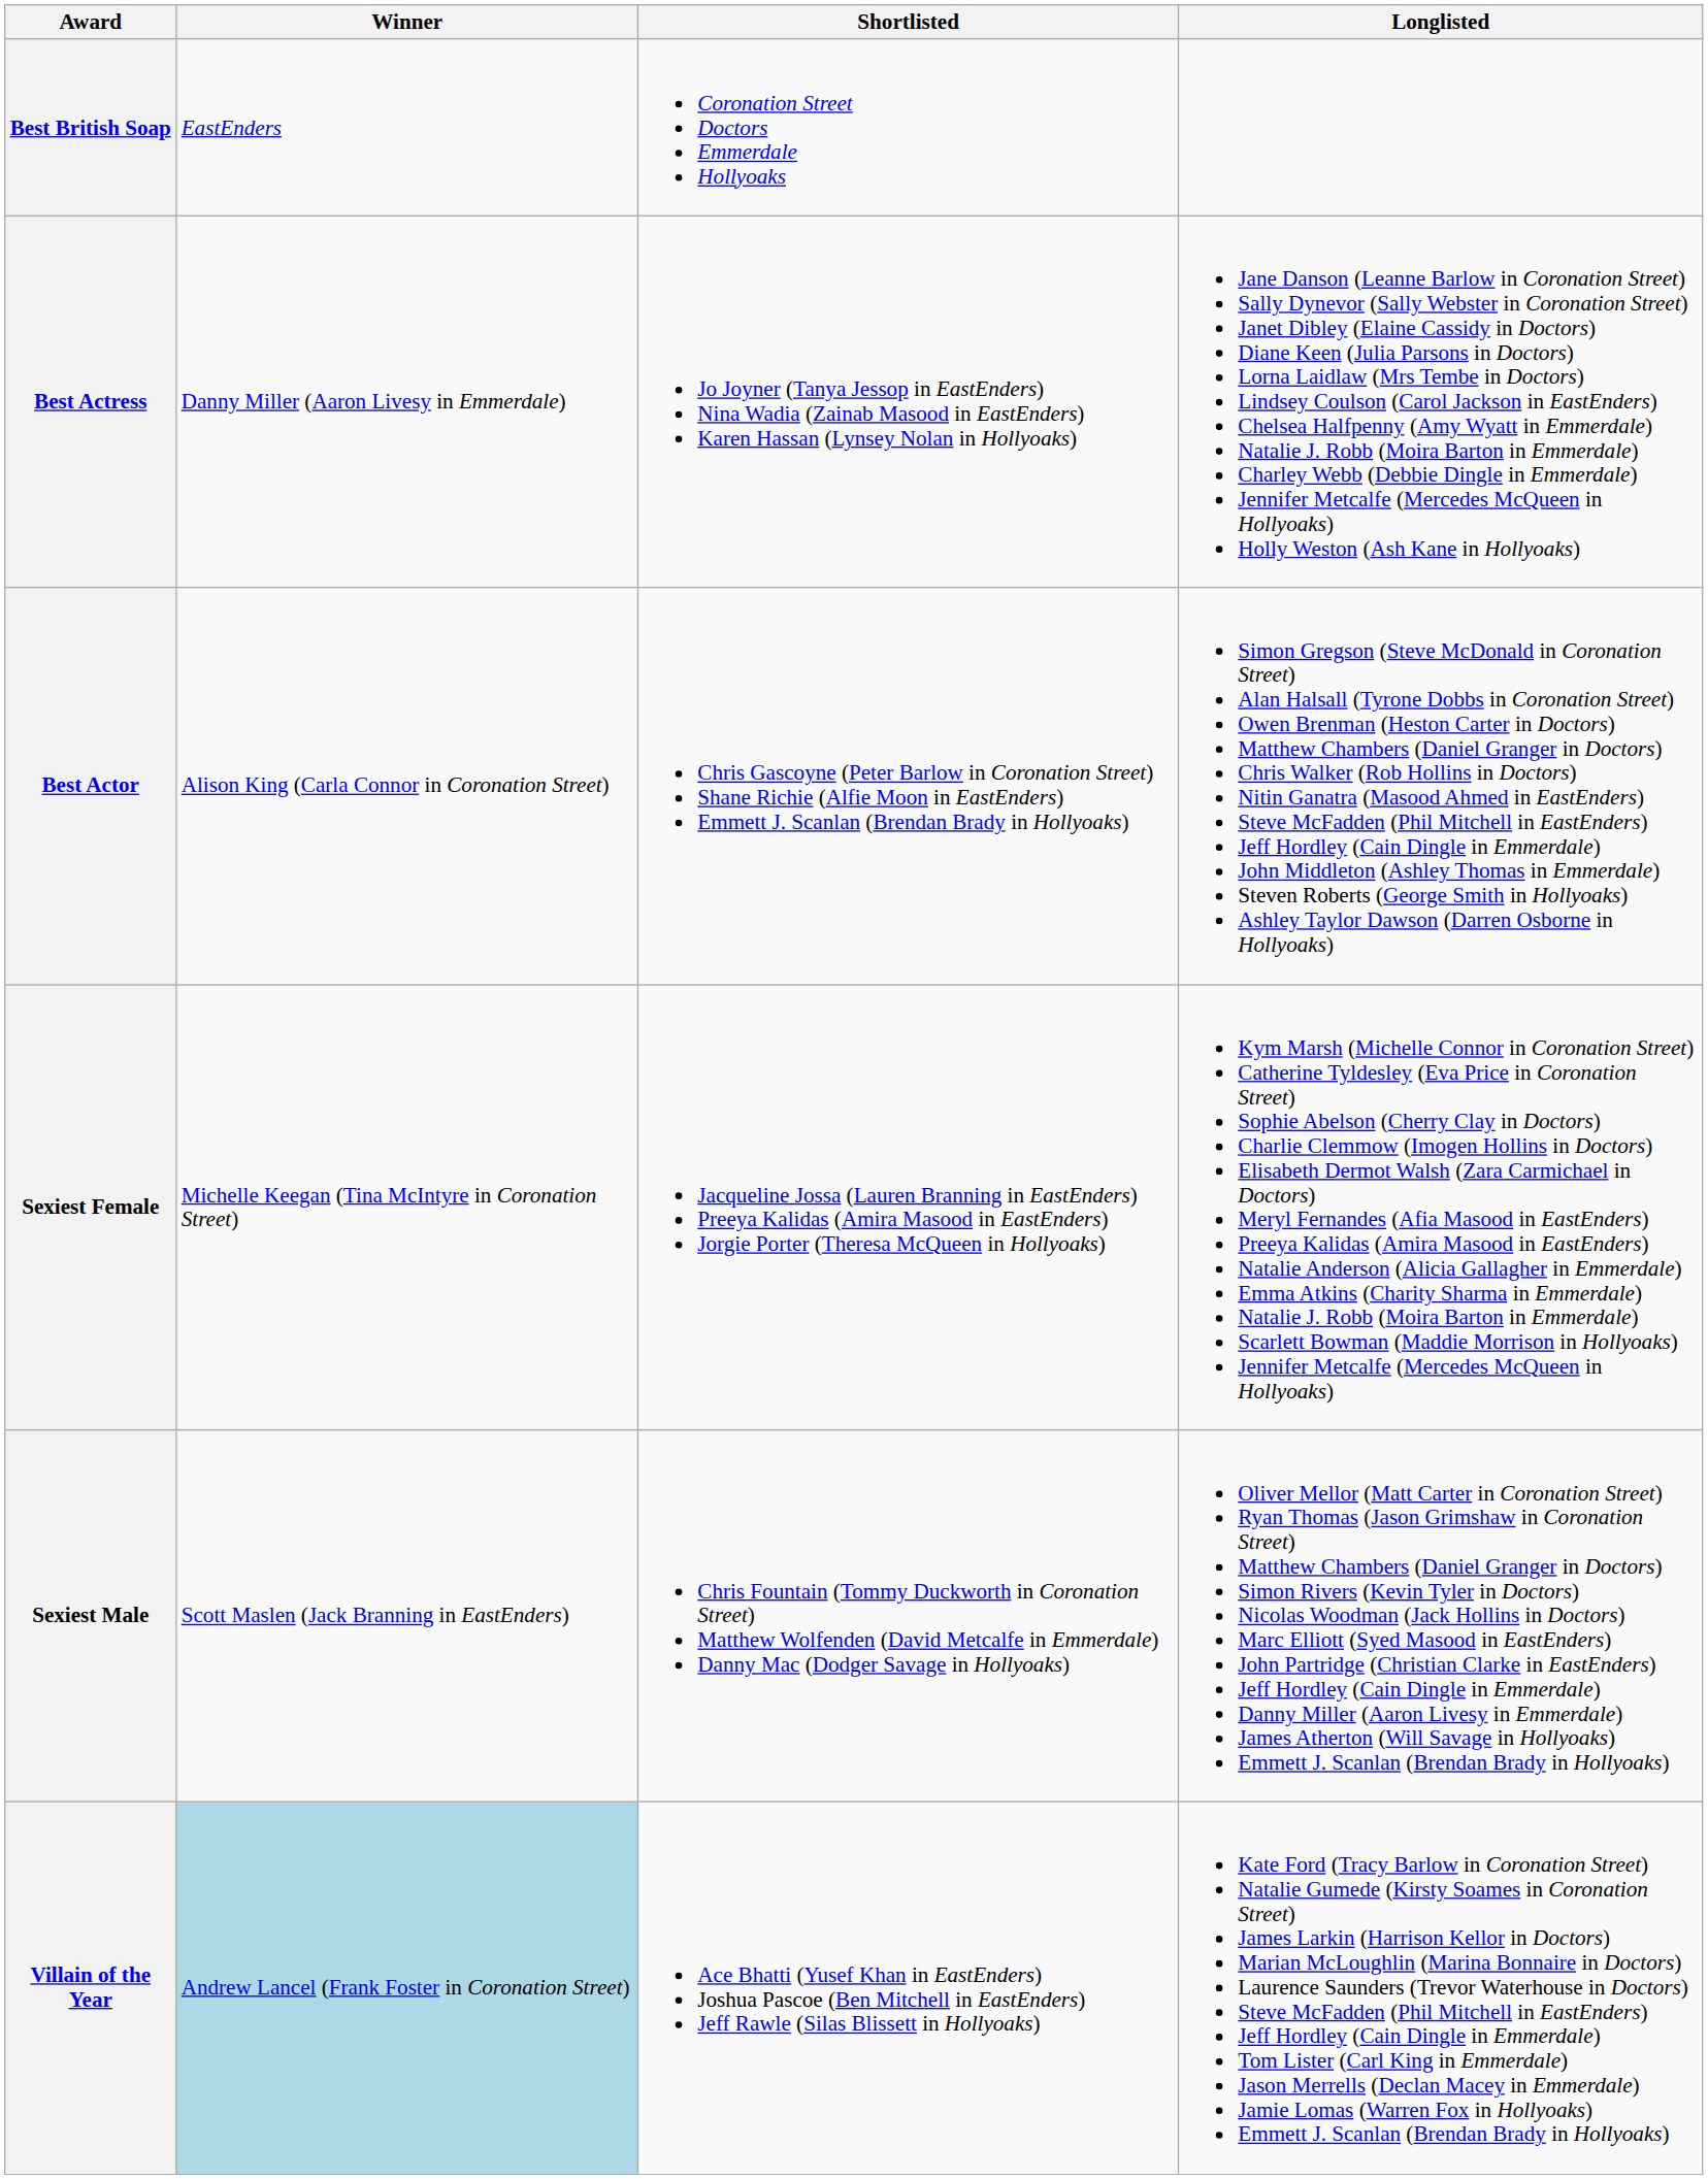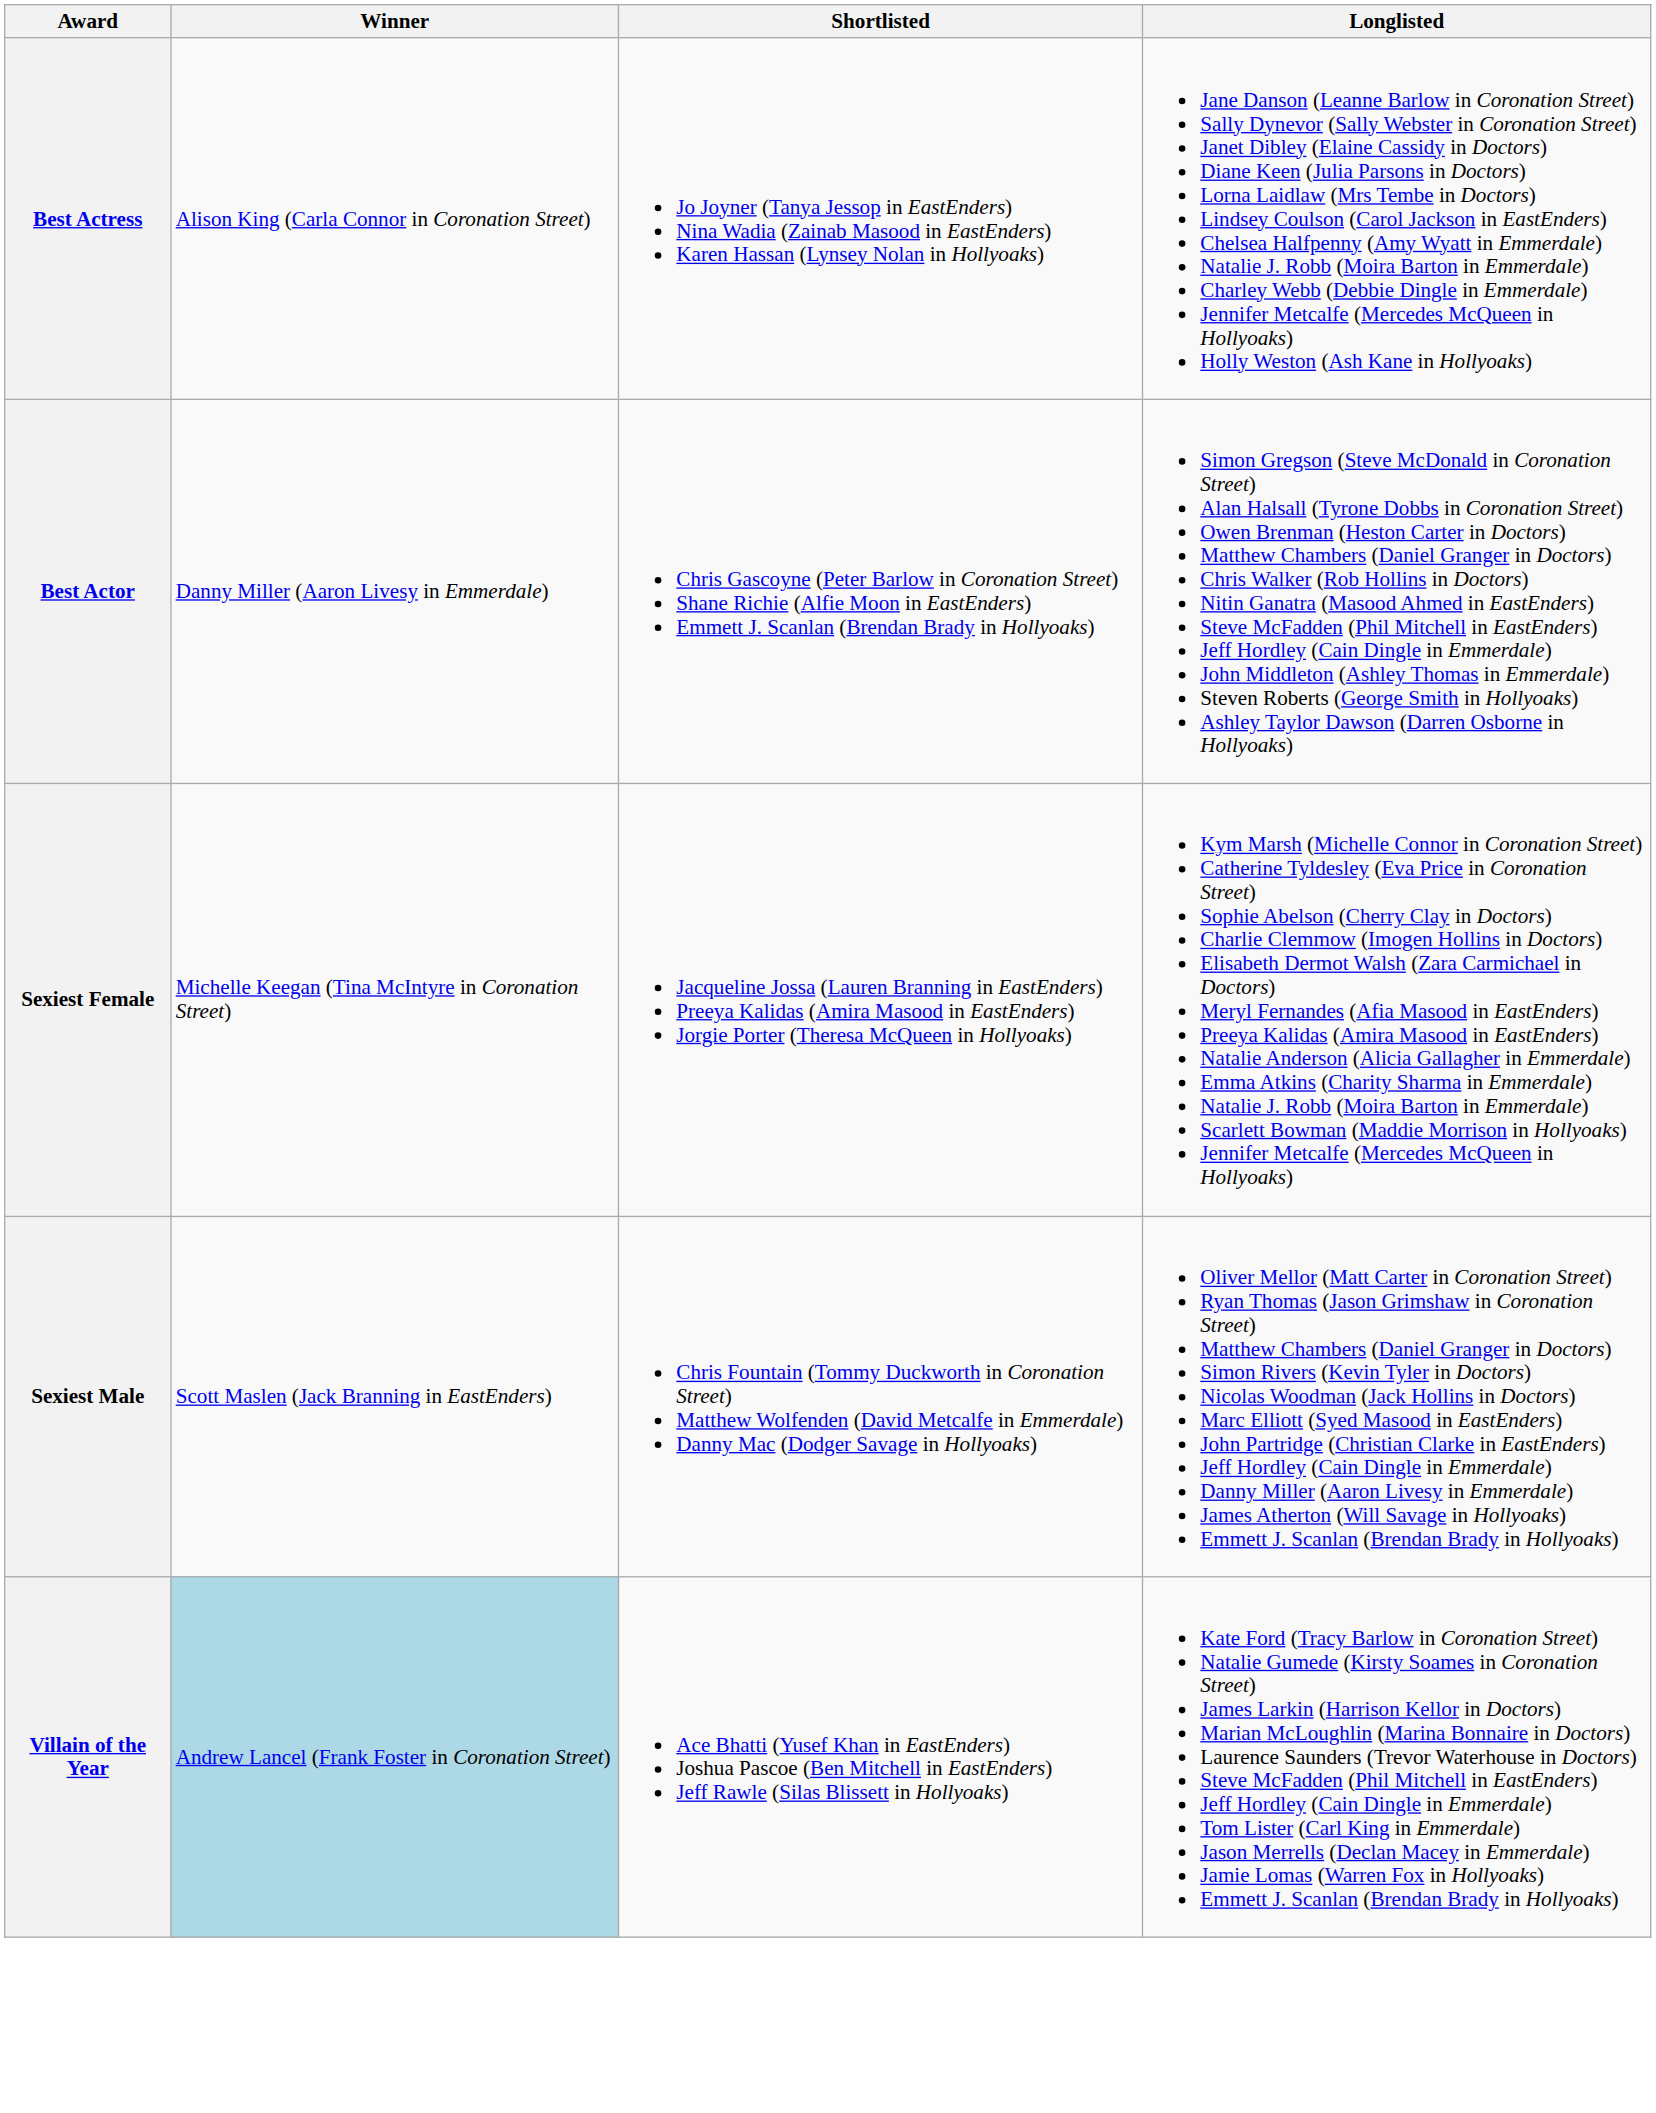- row: Best British Soap | EastEnders | Coronation Street Doctors Emmerdale Hollyoaks
Best Actress | Winner: Danny Miller (Aaron Livesy in Emmerdale) -> Alison King (Carla Connor in Coronation Street)
Best Actor | Winner: Alison King (Carla Connor in Coronation Street) -> Danny Miller (Aaron Livesy in Emmerdale)
